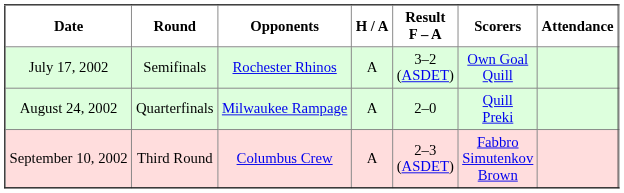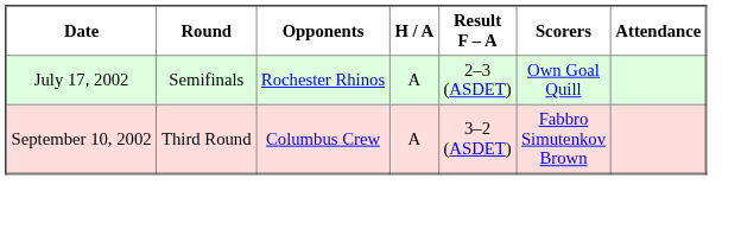July 17, 2002 | Result F – A: 3–2 (ASDET) -> 2–3 (ASDET)
- row: August 24, 2002 | Quarterfinals | Milwaukee Rampage | A | 2–0 | Quill Preki
September 10, 2002 | Result F – A: 2–3 (ASDET) -> 3–2 (ASDET)
